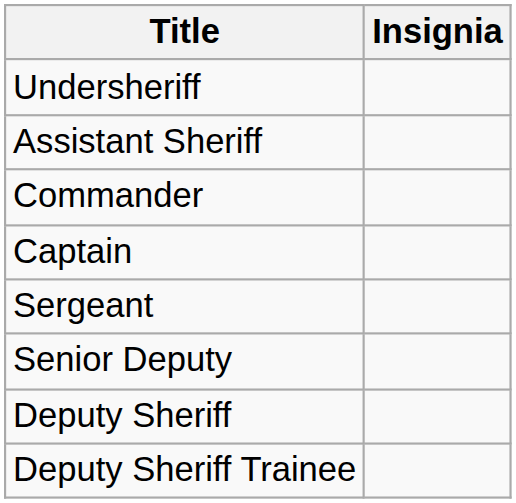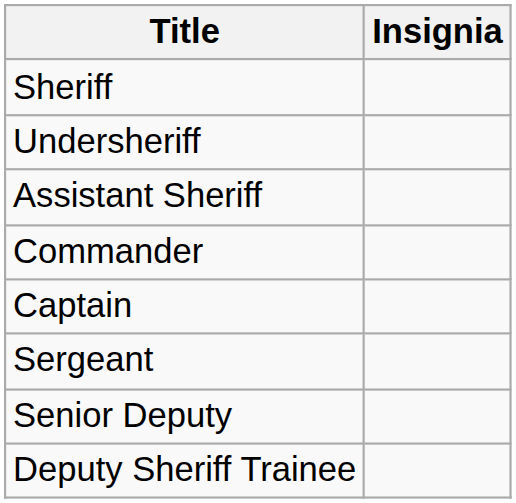+ row: Sheriff
- row: Deputy Sheriff
